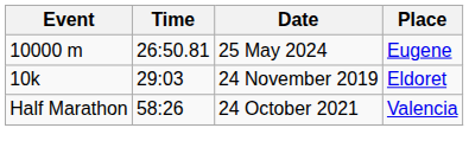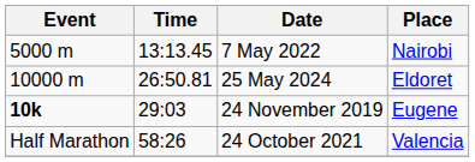+ row: 5000 m | 13:13.45 | 7 May 2022 | Nairobi
25 May 2024 | Place: Eugene -> Eldoret
24 November 2019 | Event: normal -> bold
24 November 2019 | Place: Eldoret -> Eugene
